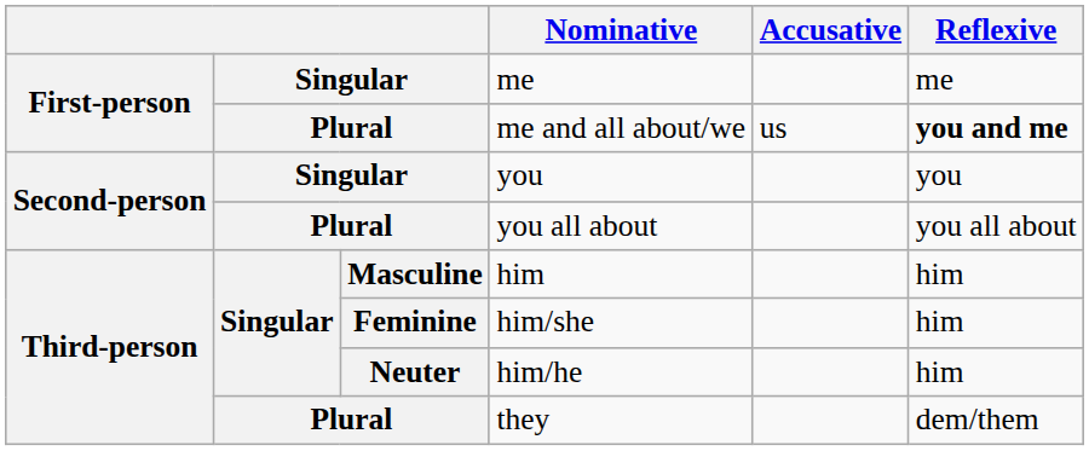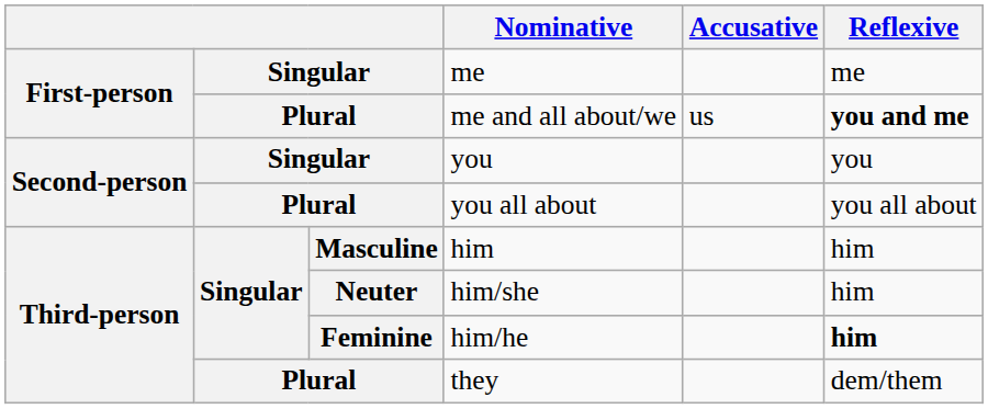him/she | column 3: Feminine -> Neuter
him/he | column 3: Neuter -> Feminine
him/he | Reflexive: normal -> bold
